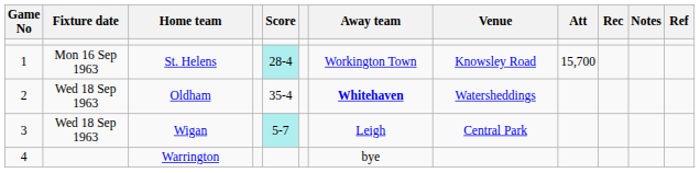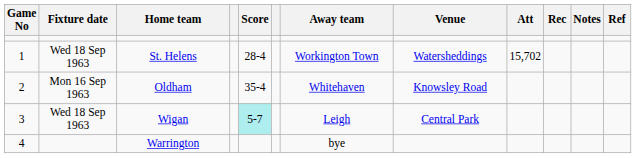St. Helens | Fixture date: Mon 16 Sep 1963 -> Wed 18 Sep 1963
St. Helens | Score: paleturquoise background -> no background
St. Helens | Venue: Knowsley Road -> Watersheddings
St. Helens | Att: 15,700 -> 15,702
Oldham | Fixture date: Wed 18 Sep 1963 -> Mon 16 Sep 1963
Oldham | Away team: bold -> normal
Oldham | Venue: Watersheddings -> Knowsley Road
